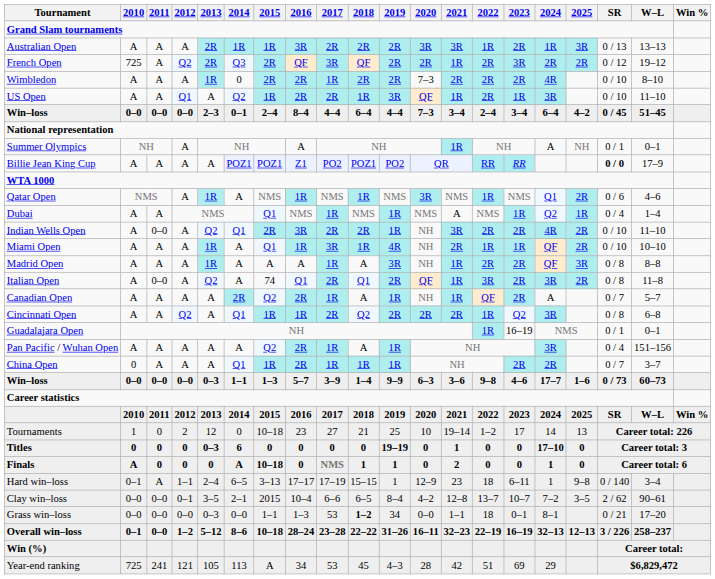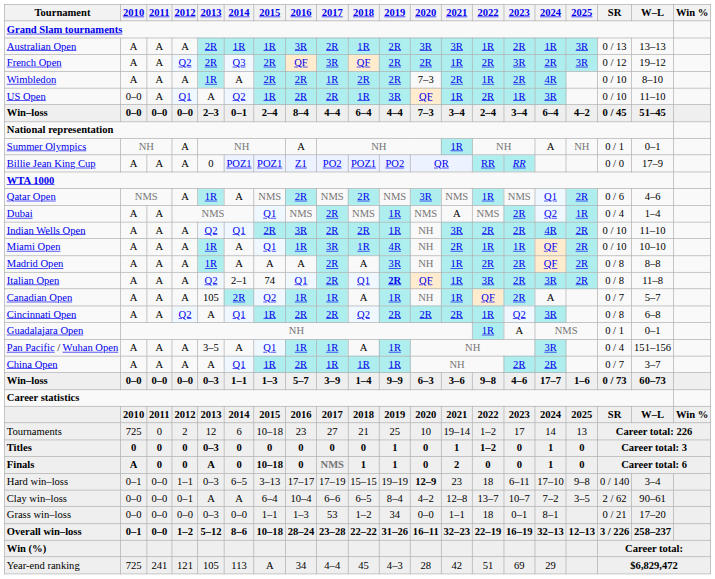Australian Open | 2018: 2R -> 1R
French Open | 2010: 725 -> A
French Open | 2025: 2R -> 3R
Wimbledon | 2014: 0 -> A
Wimbledon | 2022: 2R -> 1R
US Open | 2010: A -> 0–0
Billie Jean King Cup | 2013: A -> 0
Billie Jean King Cup | SR: bold -> normal
Qatar Open | 2016: 1R -> 2R
Qatar Open | 2018: 1R -> 2R
Dubai | 2017: 1R -> 2R
Dubai | 2023: 1R -> 2R
Indian Wells Open | 2011: 0–0 -> A
Madrid Open | 2017: 1R -> 2R
Madrid Open | 2025: 3R -> 2R
Italian Open | 2011: 0–0 -> A
Italian Open | 2014: A -> 2–1
Italian Open | 2019: normal -> bold
Canadian Open | 2013: A -> 105
Canadian Open | 2016: 2R -> 1R
Cincinnati Open | 2016: 1R -> 2R
Guadalajara Open | 2023: 16–19 -> A
Pan Pacific / Wuhan Open | 2013: A -> 3–5
Pan Pacific / Wuhan Open | 2015: Q2 -> Q1
Pan Pacific / Wuhan Open | 2016: 2R -> 1R
China Open | 2010: 0 -> A
Tournaments | 2010: 1 -> 725
Tournaments | 2014: 0 -> 6
Titles | 2014: 6 -> 0
Titles | 2019: 19–19 -> 1
Titles | 2022: 0 -> 1–2
Titles | 2024: 17–10 -> 1
Finals | 2013: 0 -> A
Finals | 2014: A -> 0
Hard win–loss | 2011: A -> 0–0
Hard win–loss | 2013: 2–4 -> 0–3
Hard win–loss | 2019: 1 -> 19–19
Hard win–loss | 2020: normal -> bold
Hard win–loss | 2024: 1 -> 17–10
Clay win–loss | 2013: 3–5 -> A
Clay win–loss | 2014: 2–1 -> A
Clay win–loss | 2015: 2015 -> 6–4
Grass win–loss | 2018: bold -> normal
Year-end ranking | 2017: 53 -> 4–4
